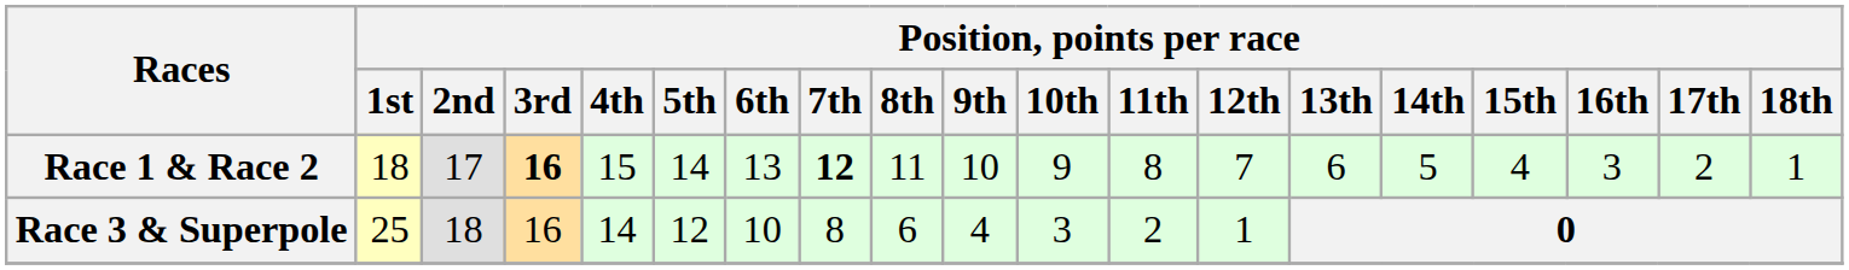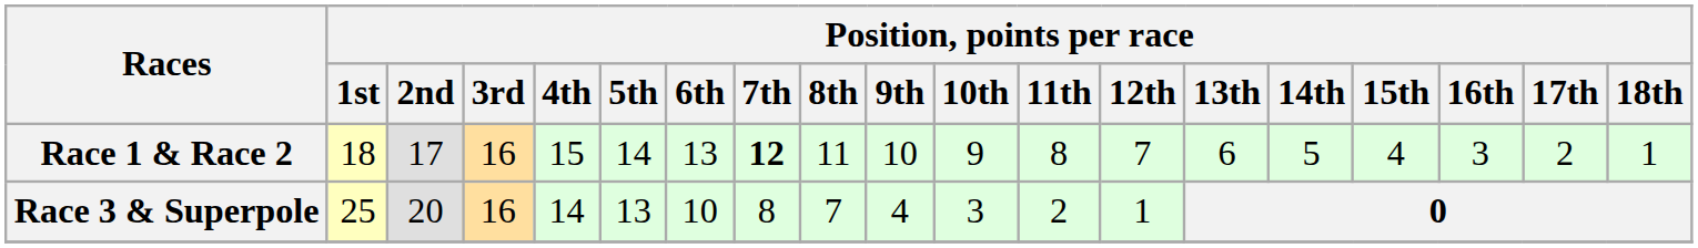Race 1 & Race 2 | Position, points per race / 3rd: bold -> normal
Race 3 & Superpole | Position, points per race / 2nd: 18 -> 20
Race 3 & Superpole | Position, points per race / 5th: 12 -> 13
Race 3 & Superpole | Position, points per race / 8th: 6 -> 7
